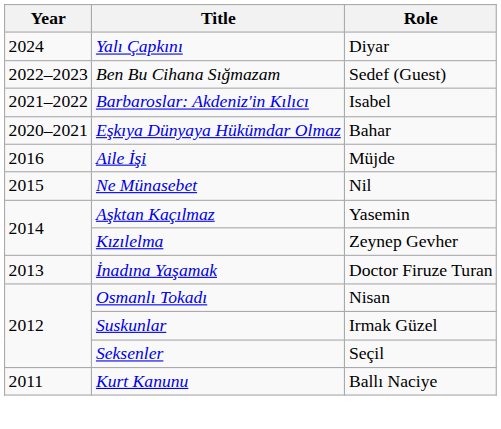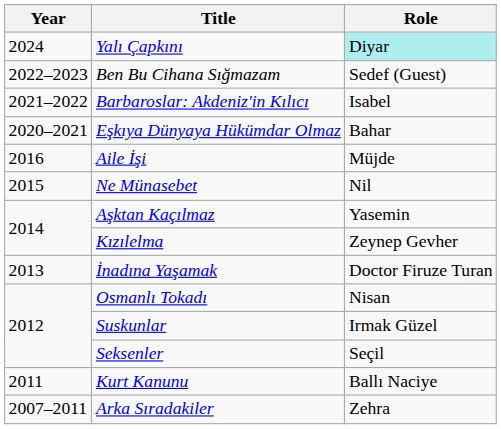Yalı Çapkını | Role: no background -> paleturquoise background
+ row: 2007–2011 | Arka Sıradakiler | Zehra
